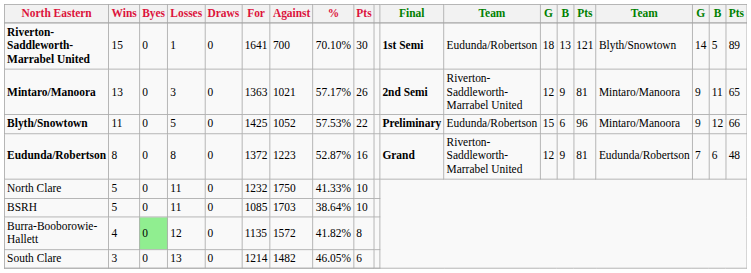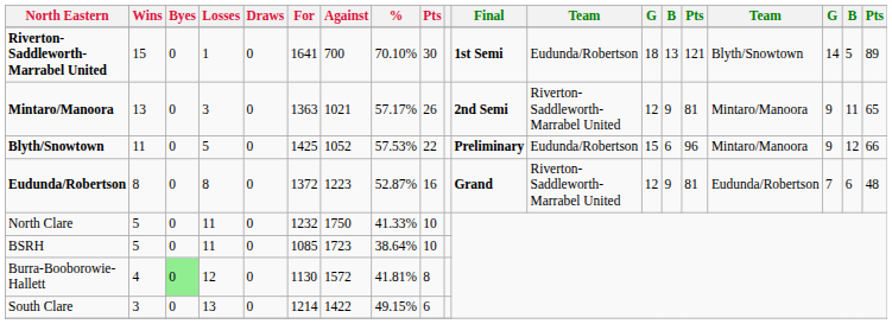BSRH | Against: 1703 -> 1723
Burra-Booborowie-Hallett | For: 1135 -> 1130
Burra-Booborowie-Hallett | %: 41.82% -> 41.81%
South Clare | Against: 1482 -> 1422
South Clare | %: 46.05% -> 49.15%
